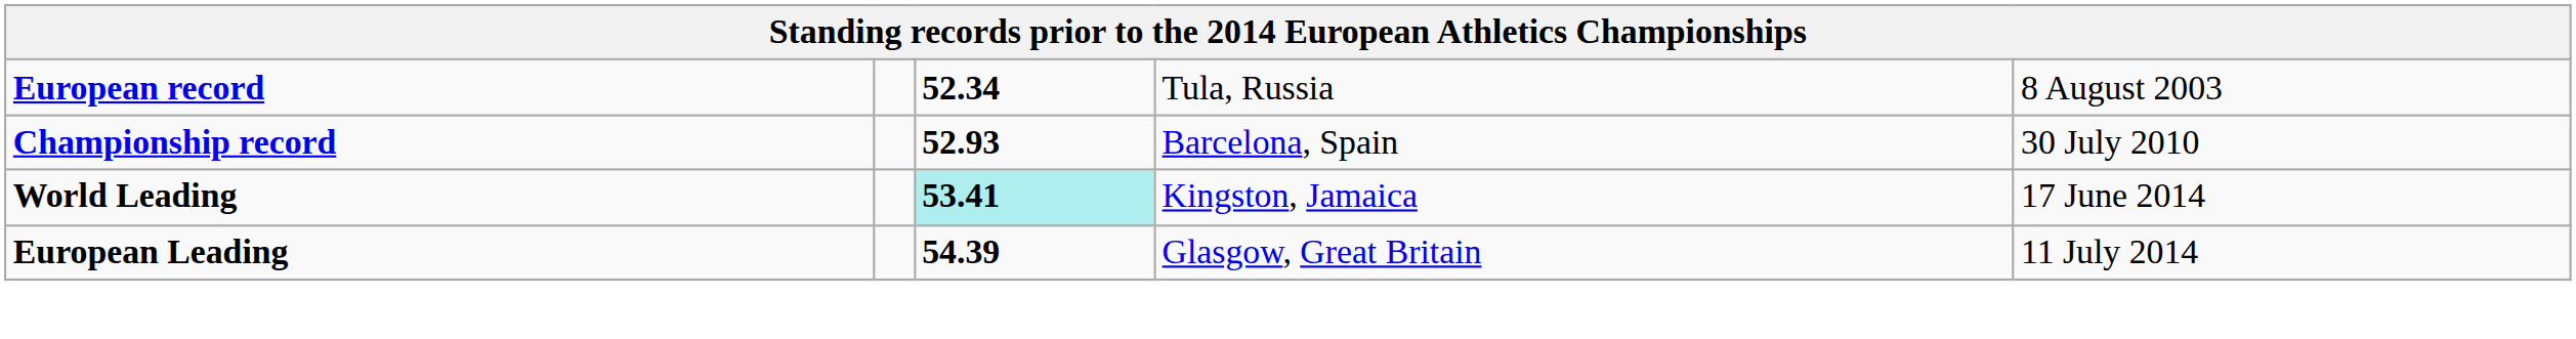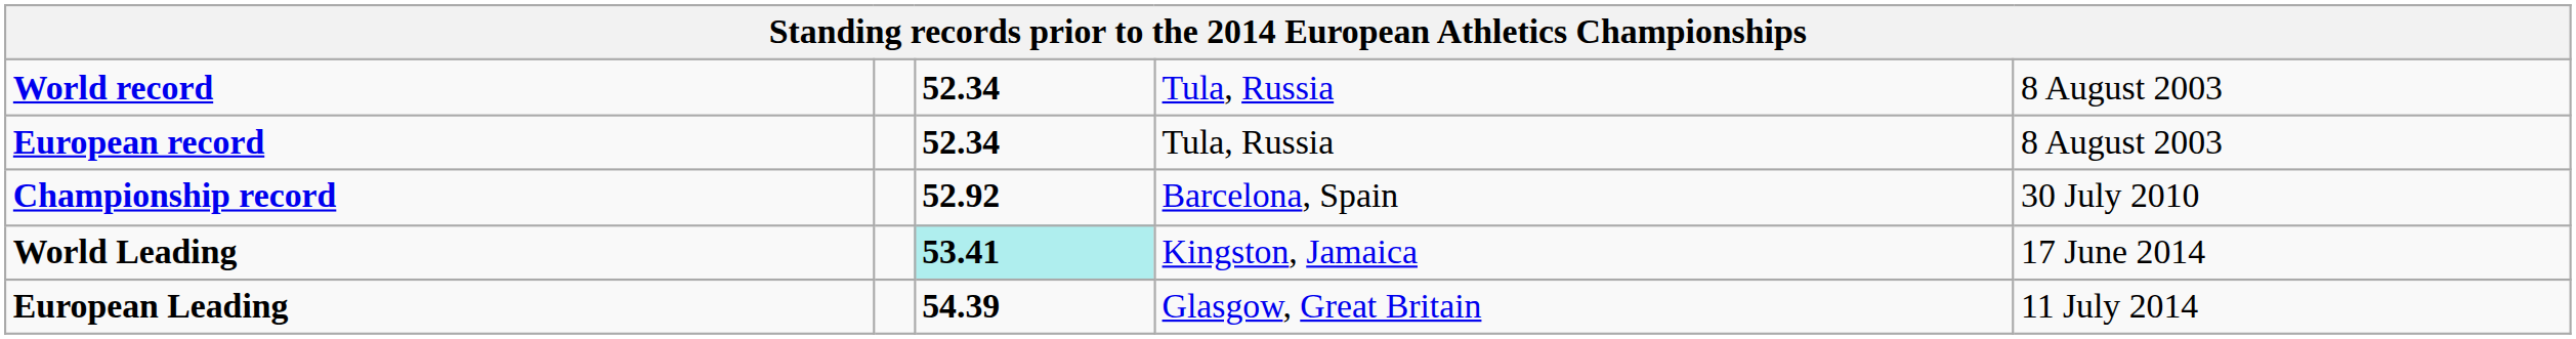+ row: World record | 52.34 | Tula, Russia | 8 August 2003
Championship record | column 3: 52.93 -> 52.92
